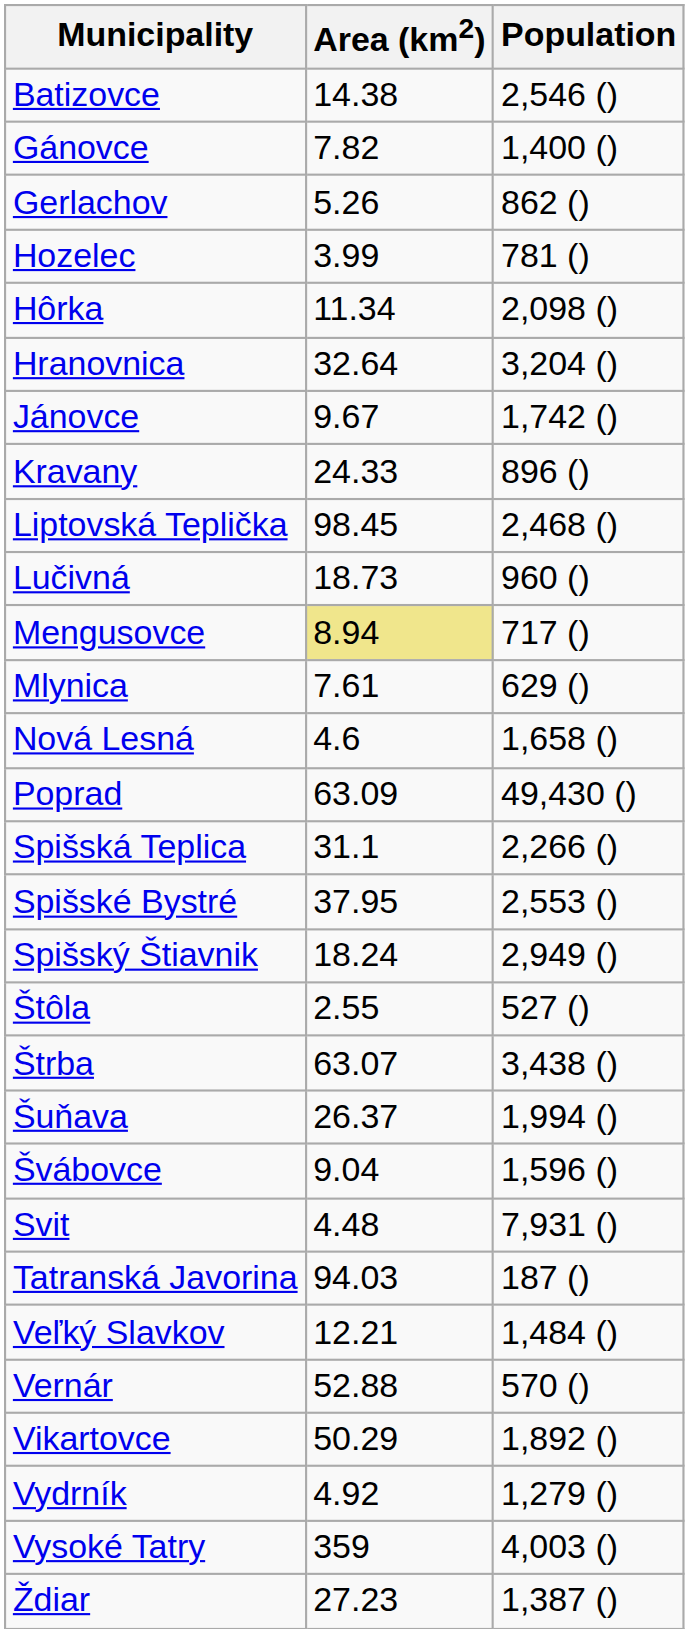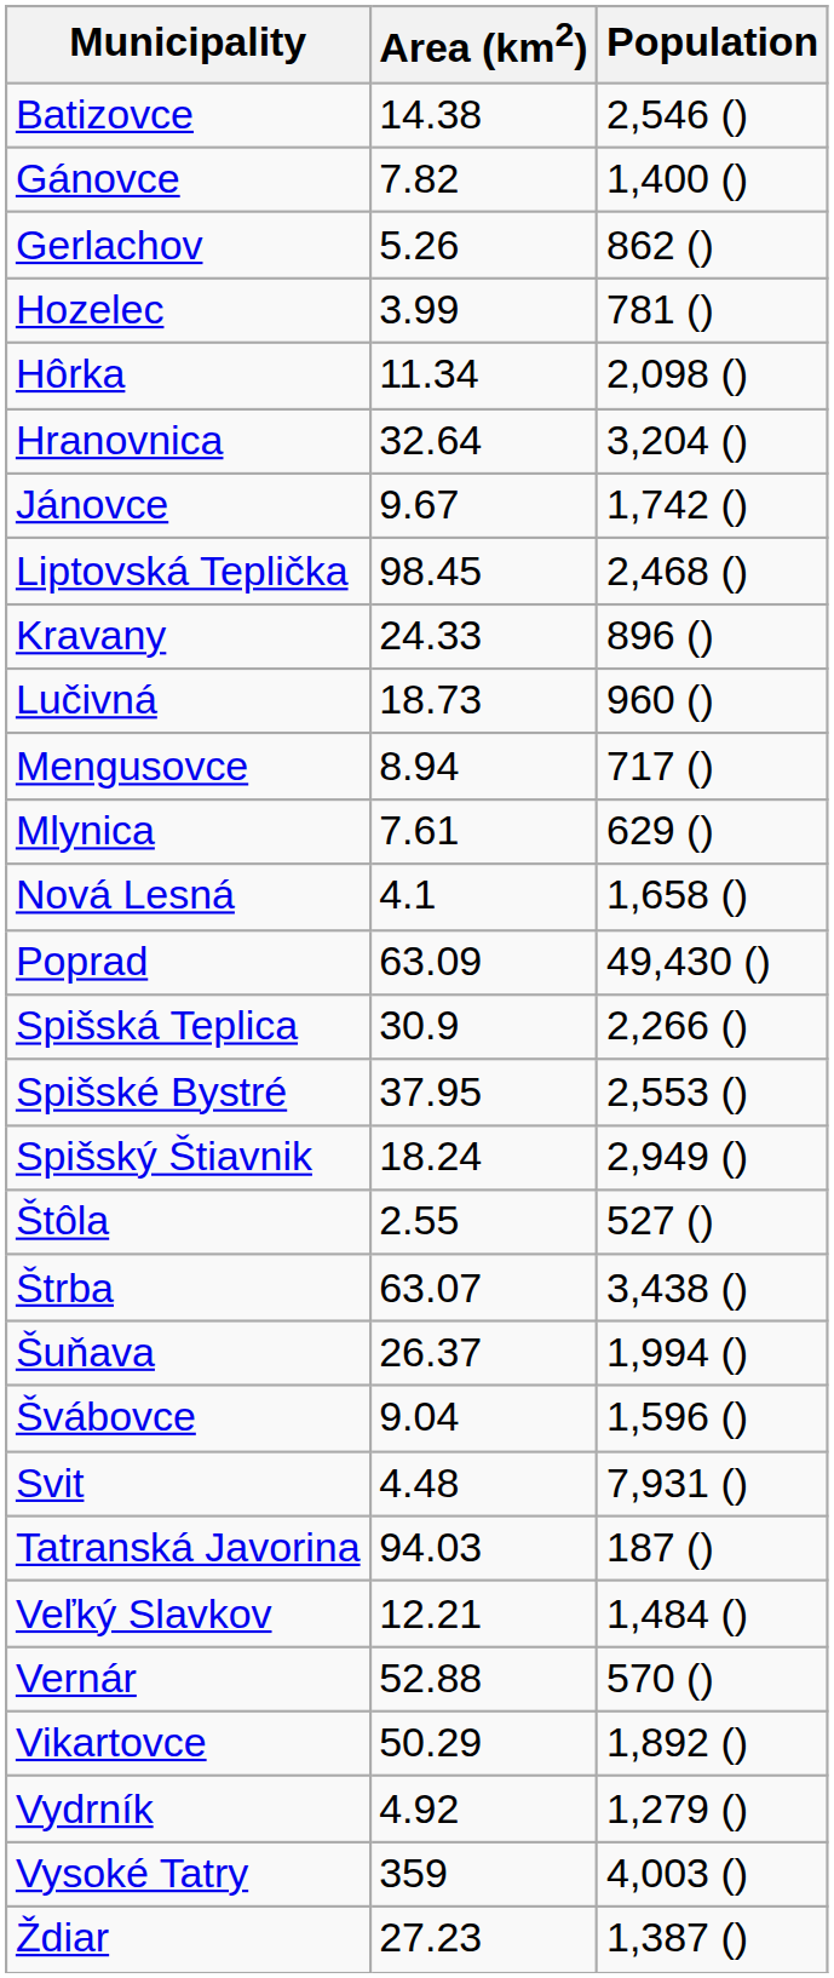rows swapped: Kravany <-> Liptovská Teplička
Mengusovce | Area (km2): khaki background -> no background
Nová Lesná | Area (km2): 4.6 -> 4.1
Spišská Teplica | Area (km2): 31.1 -> 30.9
